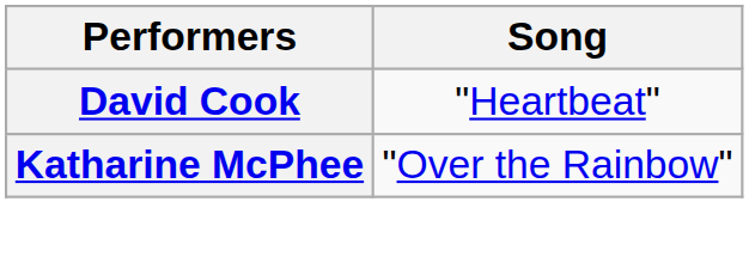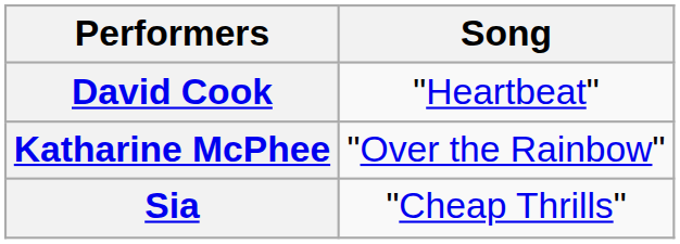+ row: Sia | "Cheap Thrills"
